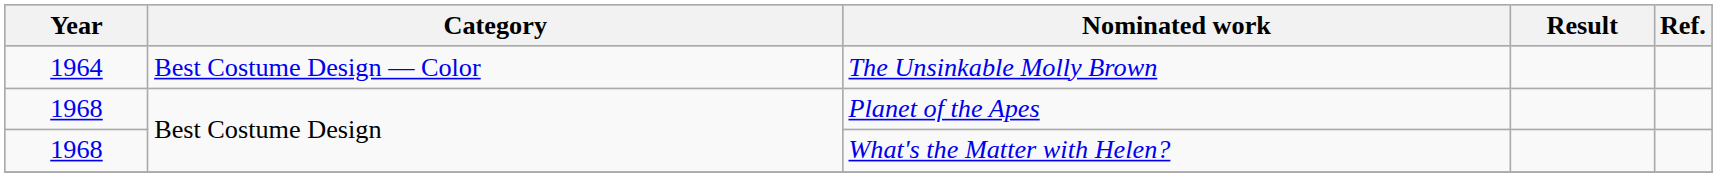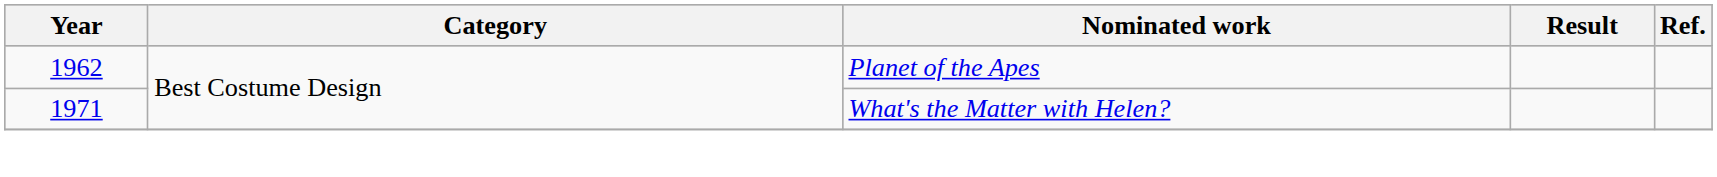- row: 1964 | Best Costume Design — Color | The Unsinkable Molly Brown
Planet of the Apes | Year: 1968 -> 1962
What's the Matter with Helen? | Year: 1968 -> 1971
